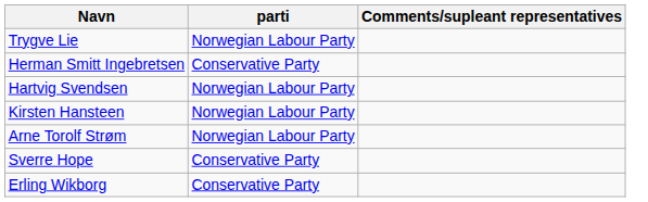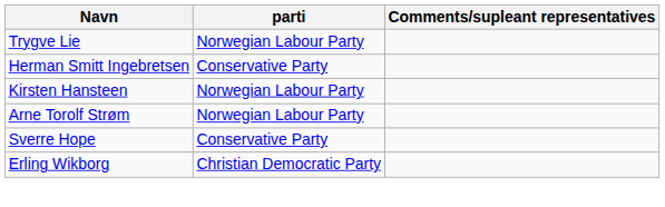- row: Hartvig Svendsen | Norwegian Labour Party
Erling Wikborg | parti: Conservative Party -> Christian Democratic Party
